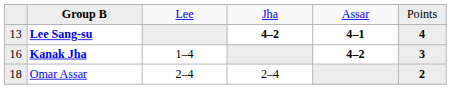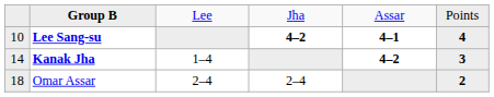Lee Sang-su | column 1: 13 -> 10
Kanak Jha | column 1: 16 -> 14
